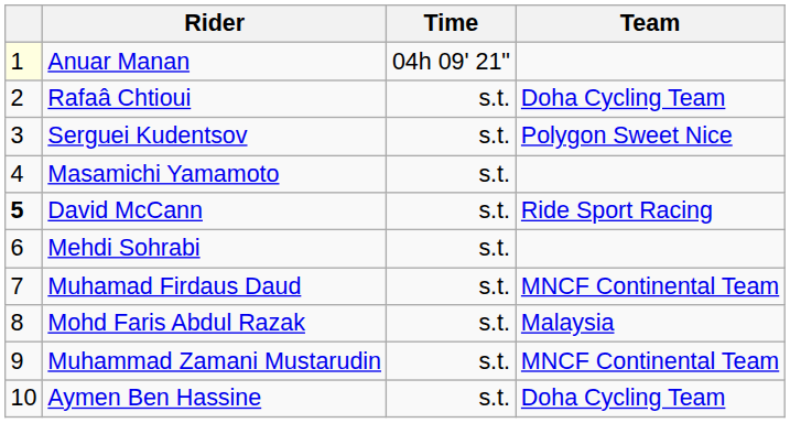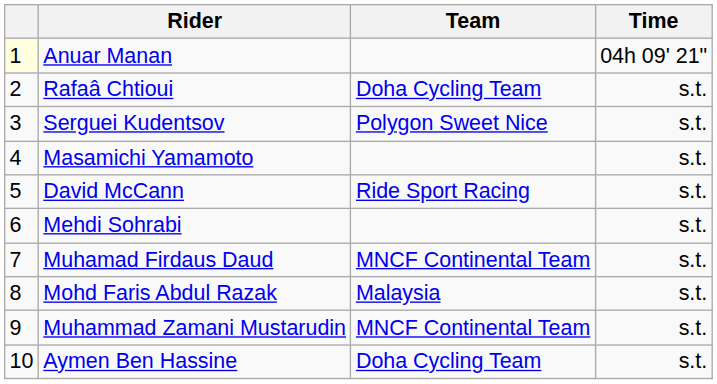columns swapped: Team <-> Time
David McCann | column 1: bold -> normal
